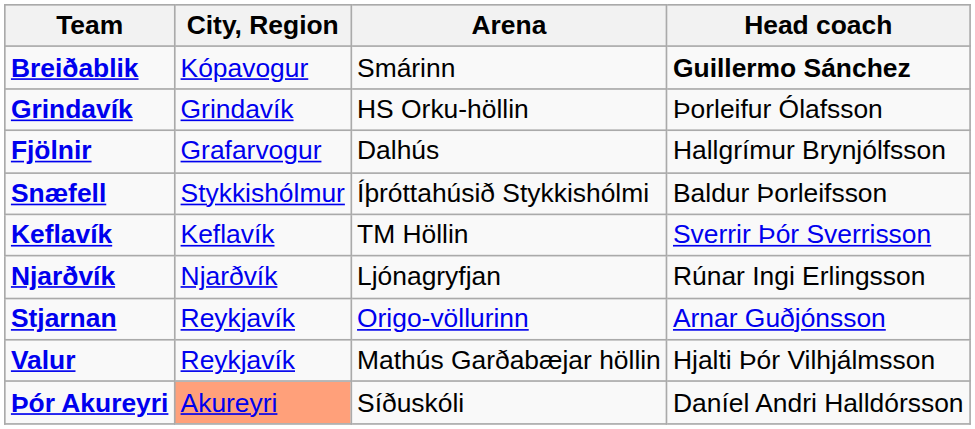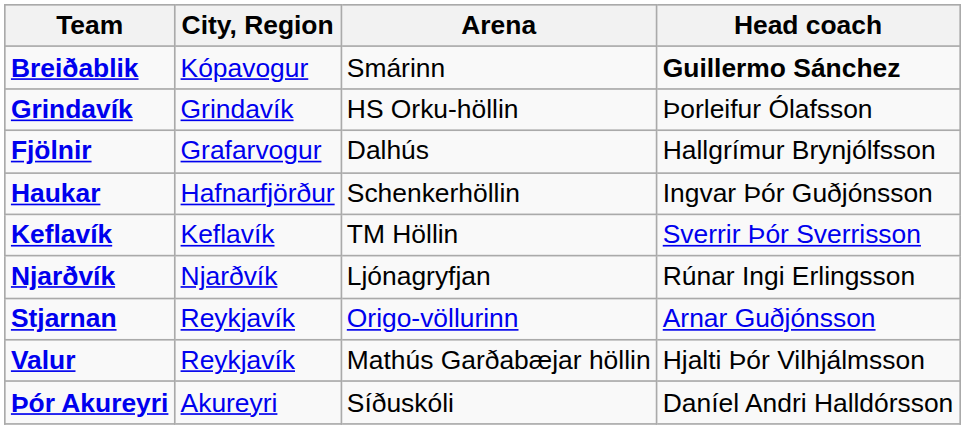+ row: Haukar | Hafnarfjörður | Schenkerhöllin | Ingvar Þór Guðjónsson
- row: Snæfell | Stykkishólmur | Íþróttahúsið Stykkishólmi | Baldur Þorleifsson
Þór Akureyri | City, Region: lightsalmon background -> no background
